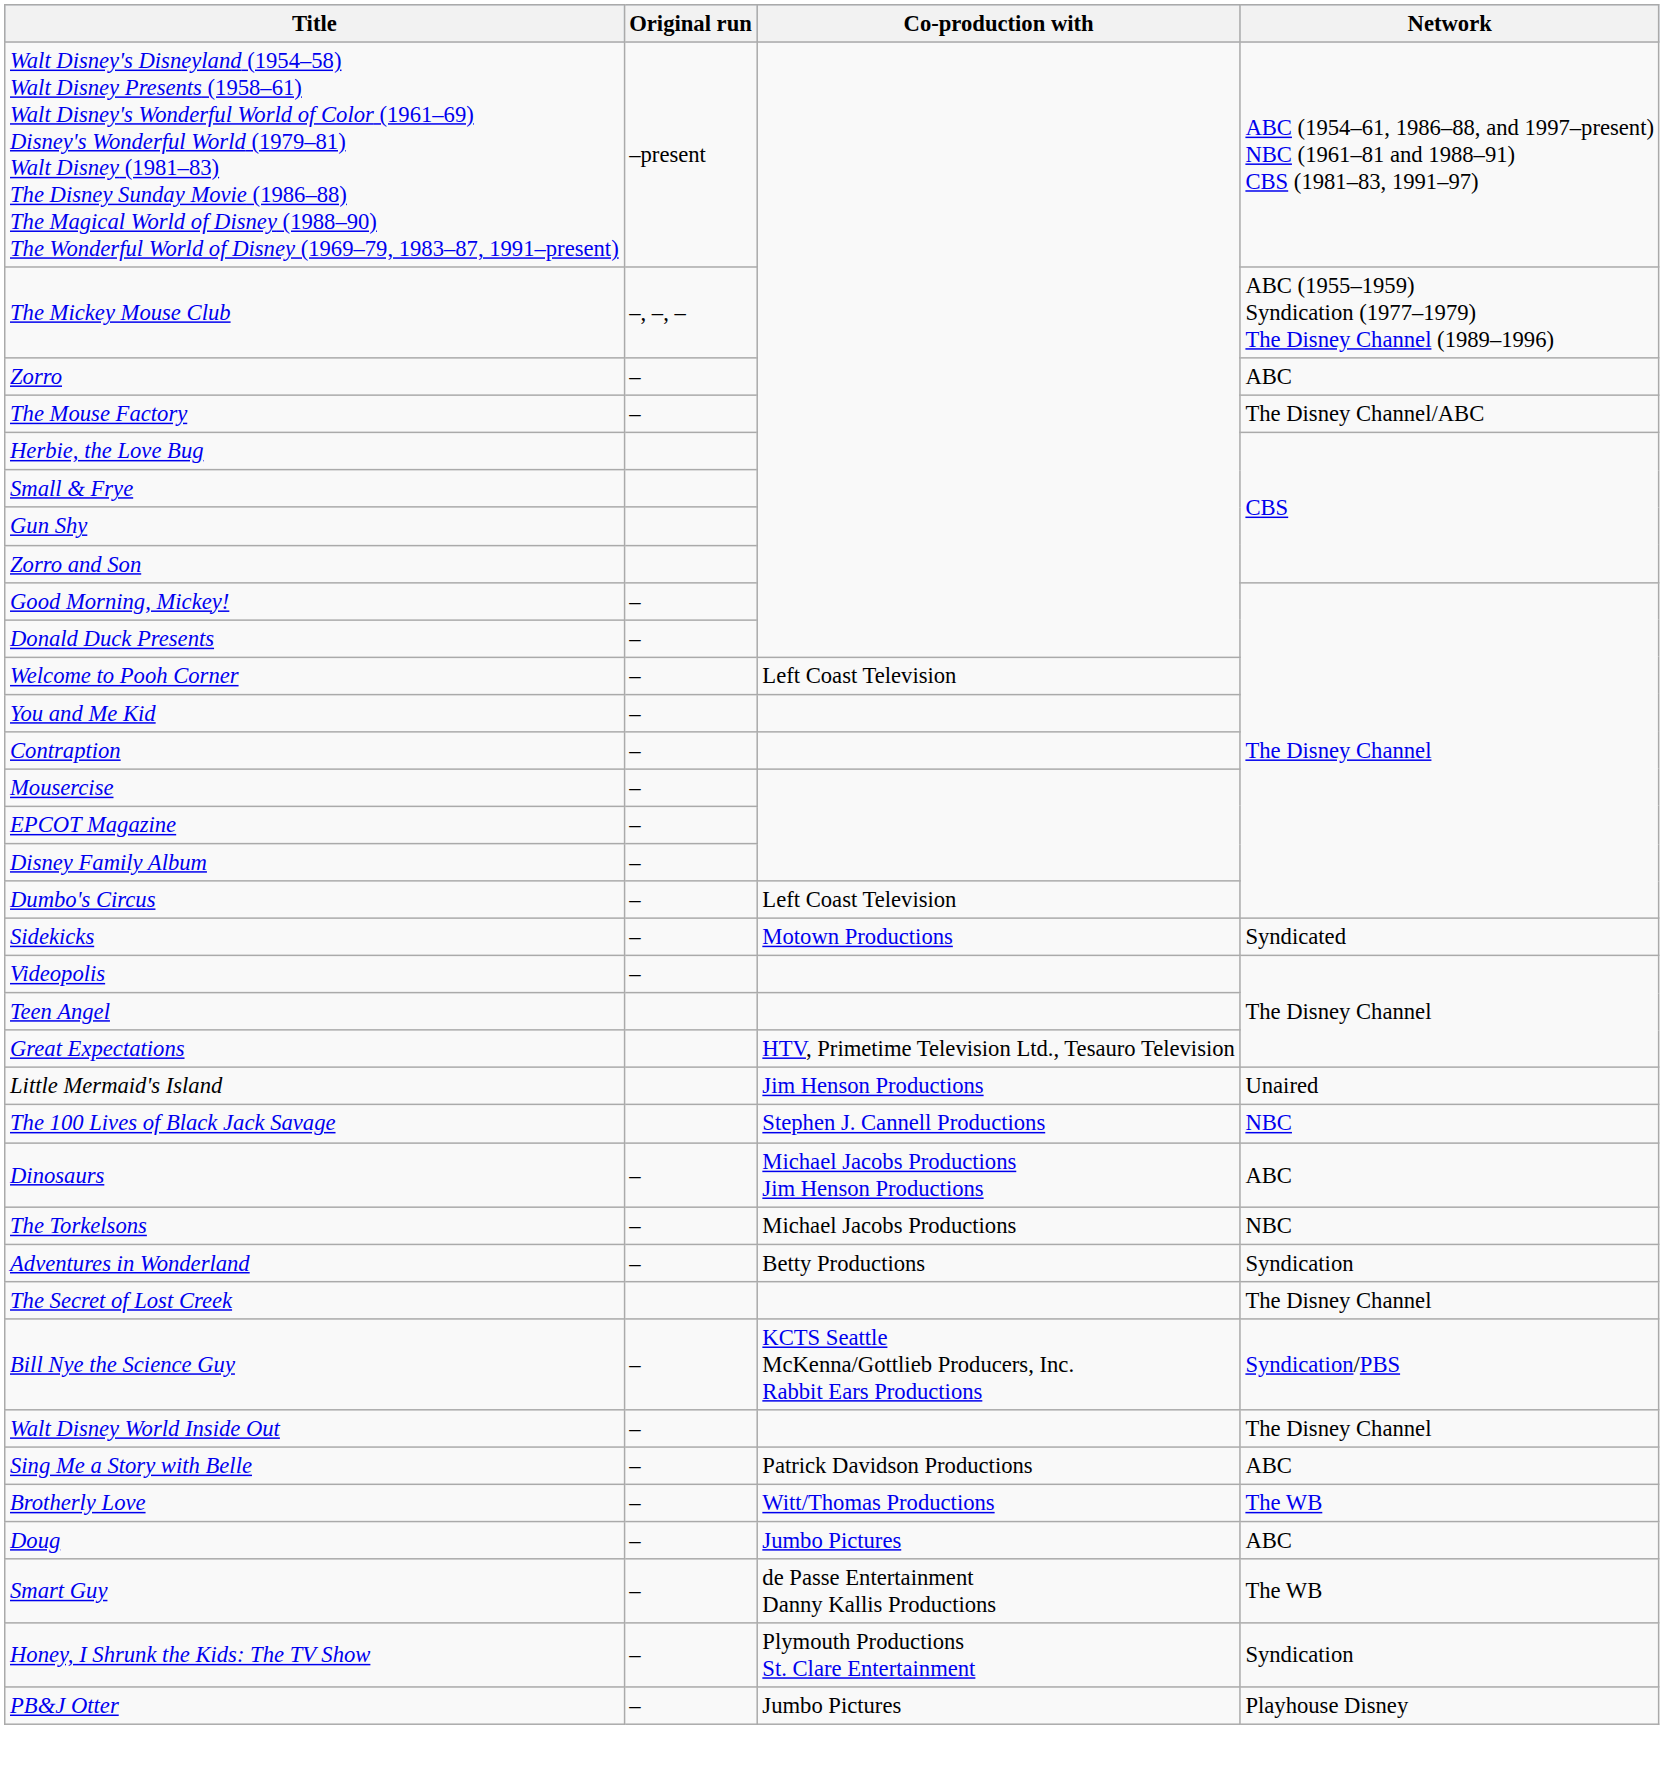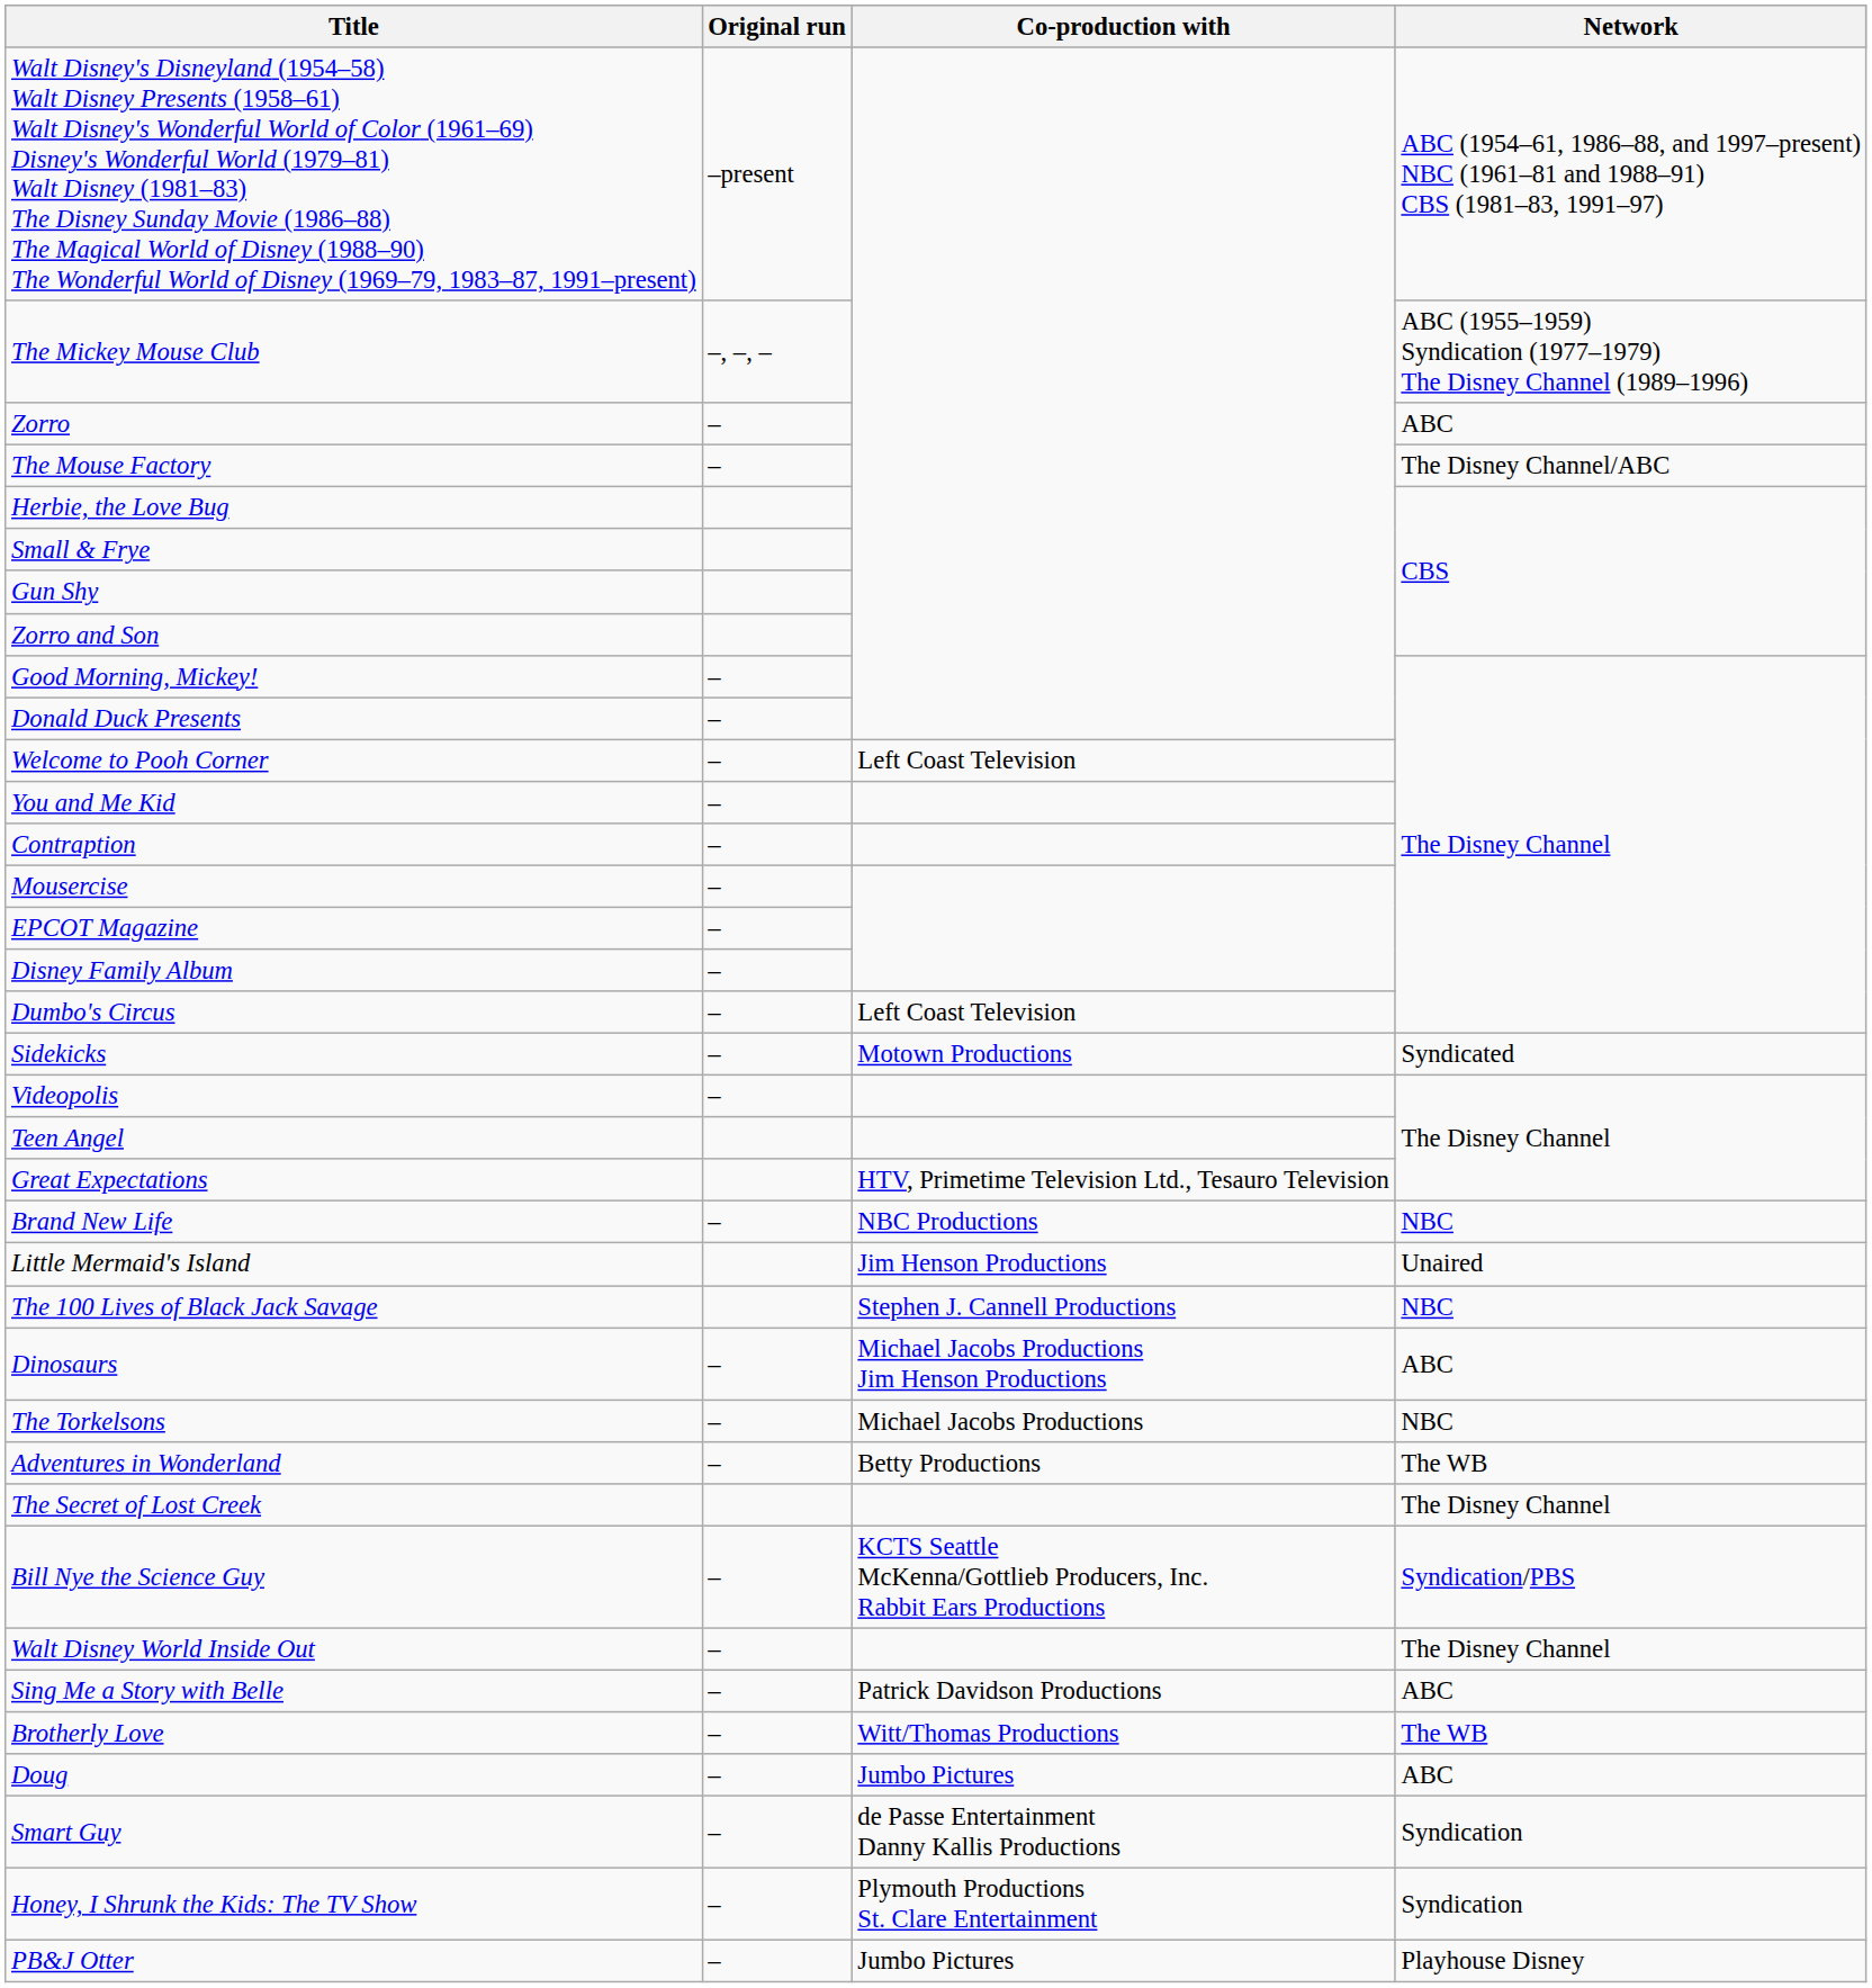+ row: Brand New Life | – | NBC Productions | NBC
Adventures in Wonderland | Network: Syndication -> The WB
Smart Guy | Network: The WB -> Syndication
